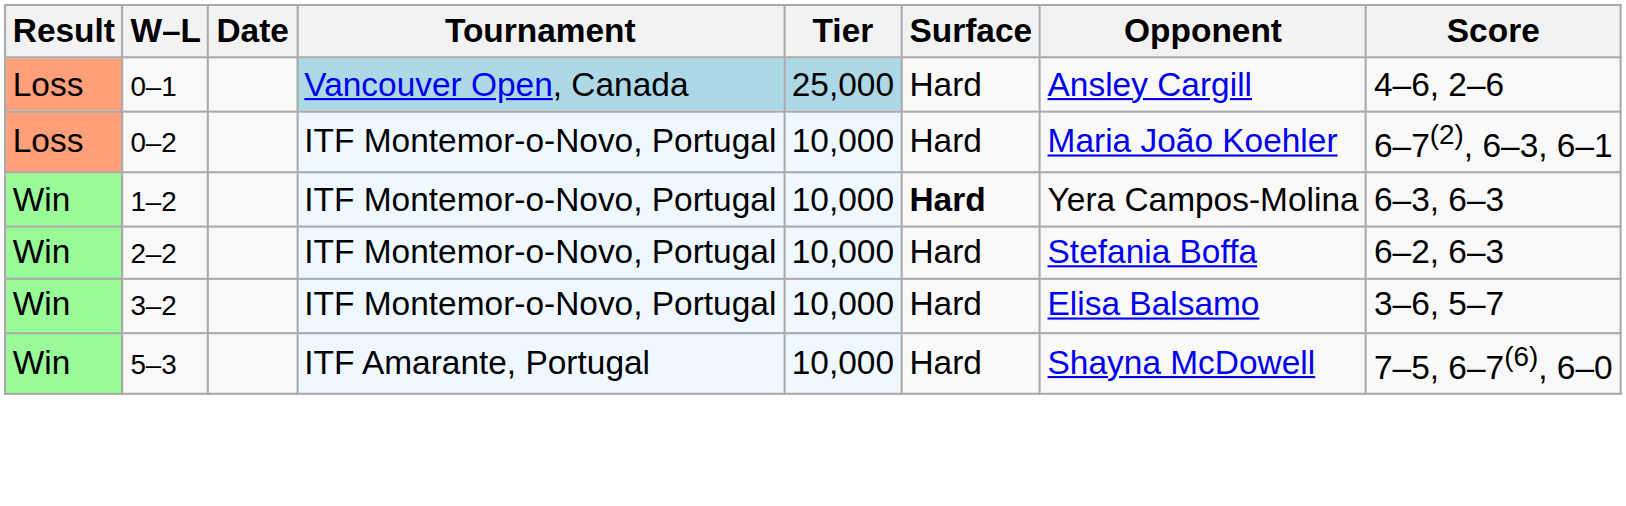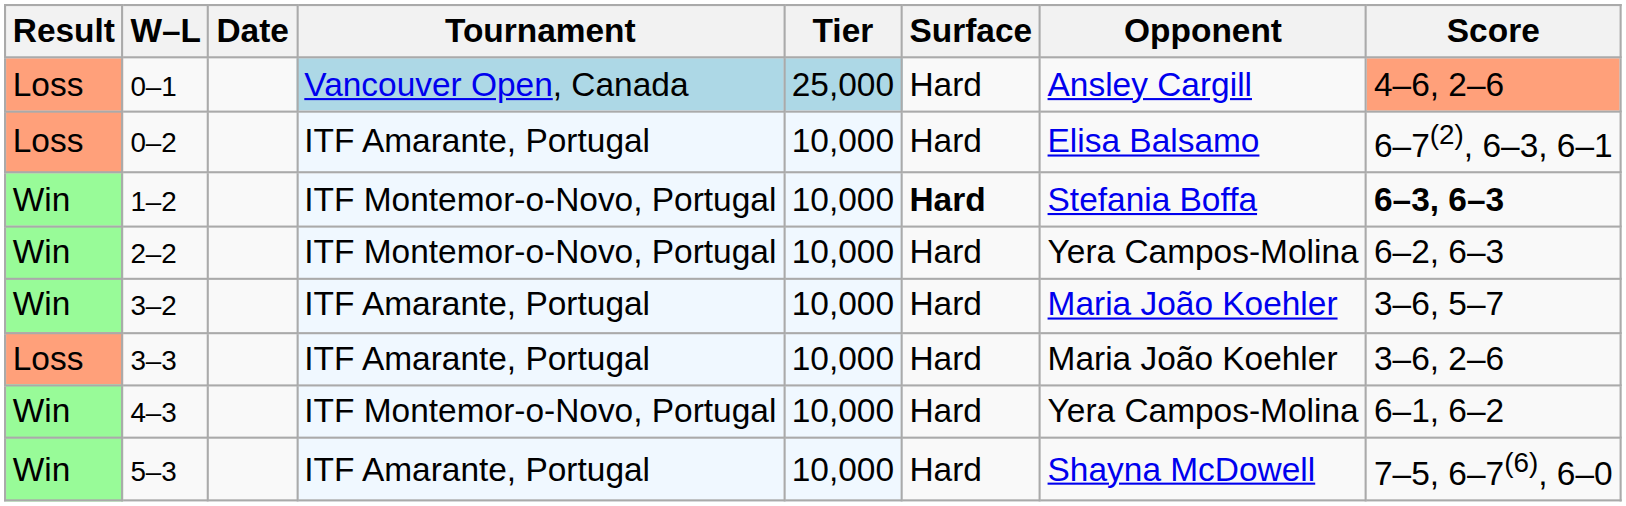0–1 | Score: no background -> lightsalmon background
0–2 | Tournament: ITF Montemor-o-Novo, Portugal -> ITF Amarante, Portugal
0–2 | Opponent: Maria João Koehler -> Elisa Balsamo
1–2 | Opponent: Yera Campos-Molina -> Stefania Boffa
1–2 | Score: normal -> bold
2–2 | Opponent: Stefania Boffa -> Yera Campos-Molina
3–2 | Tournament: ITF Montemor-o-Novo, Portugal -> ITF Amarante, Portugal
3–2 | Opponent: Elisa Balsamo -> Maria João Koehler
+ row: Loss | 3–3 | ITF Amarante, Portugal | 10,000 | Hard | Maria João Koehler | 3–6, 2–6
+ row: Win | 4–3 | ITF Montemor-o-Novo, Portugal | 10,000 | Hard | Yera Campos-Molina | 6–1, 6–2
